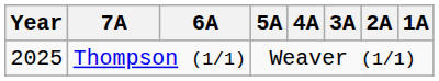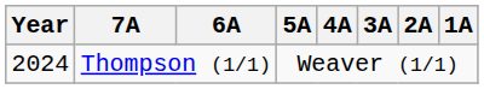Thompson (1/1) | Year: 2025 -> 2024
